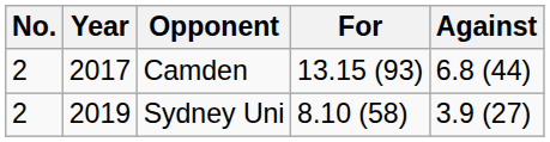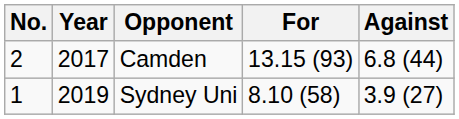Sydney Uni | No.: 2 -> 1
